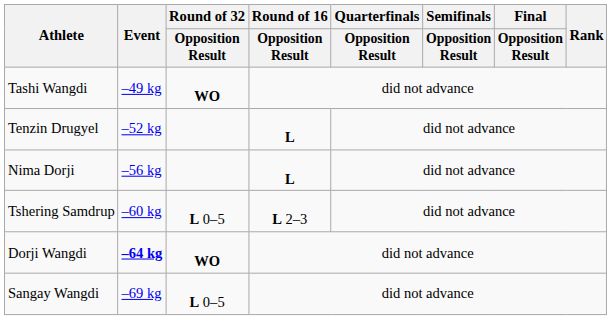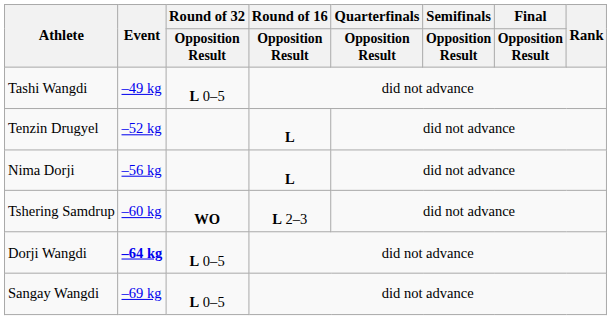Tashi Wangdi | Round of 32 / Opposition Result: WO -> L 0–5
Tshering Samdrup | Round of 32 / Opposition Result: L 0–5 -> WO
Dorji Wangdi | Round of 32 / Opposition Result: WO -> L 0–5
